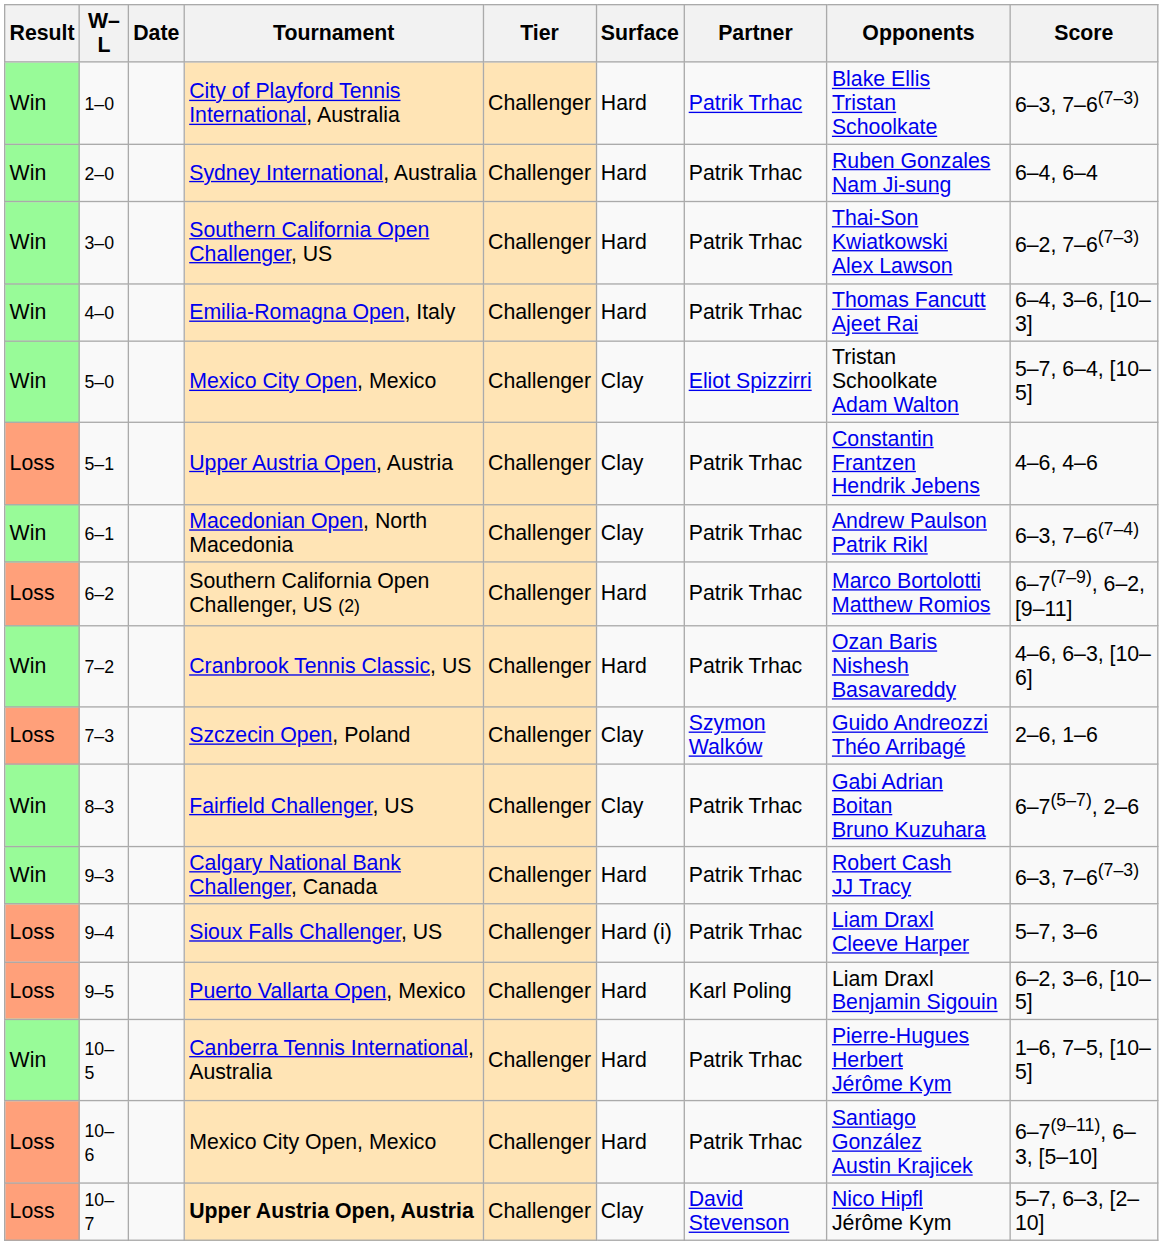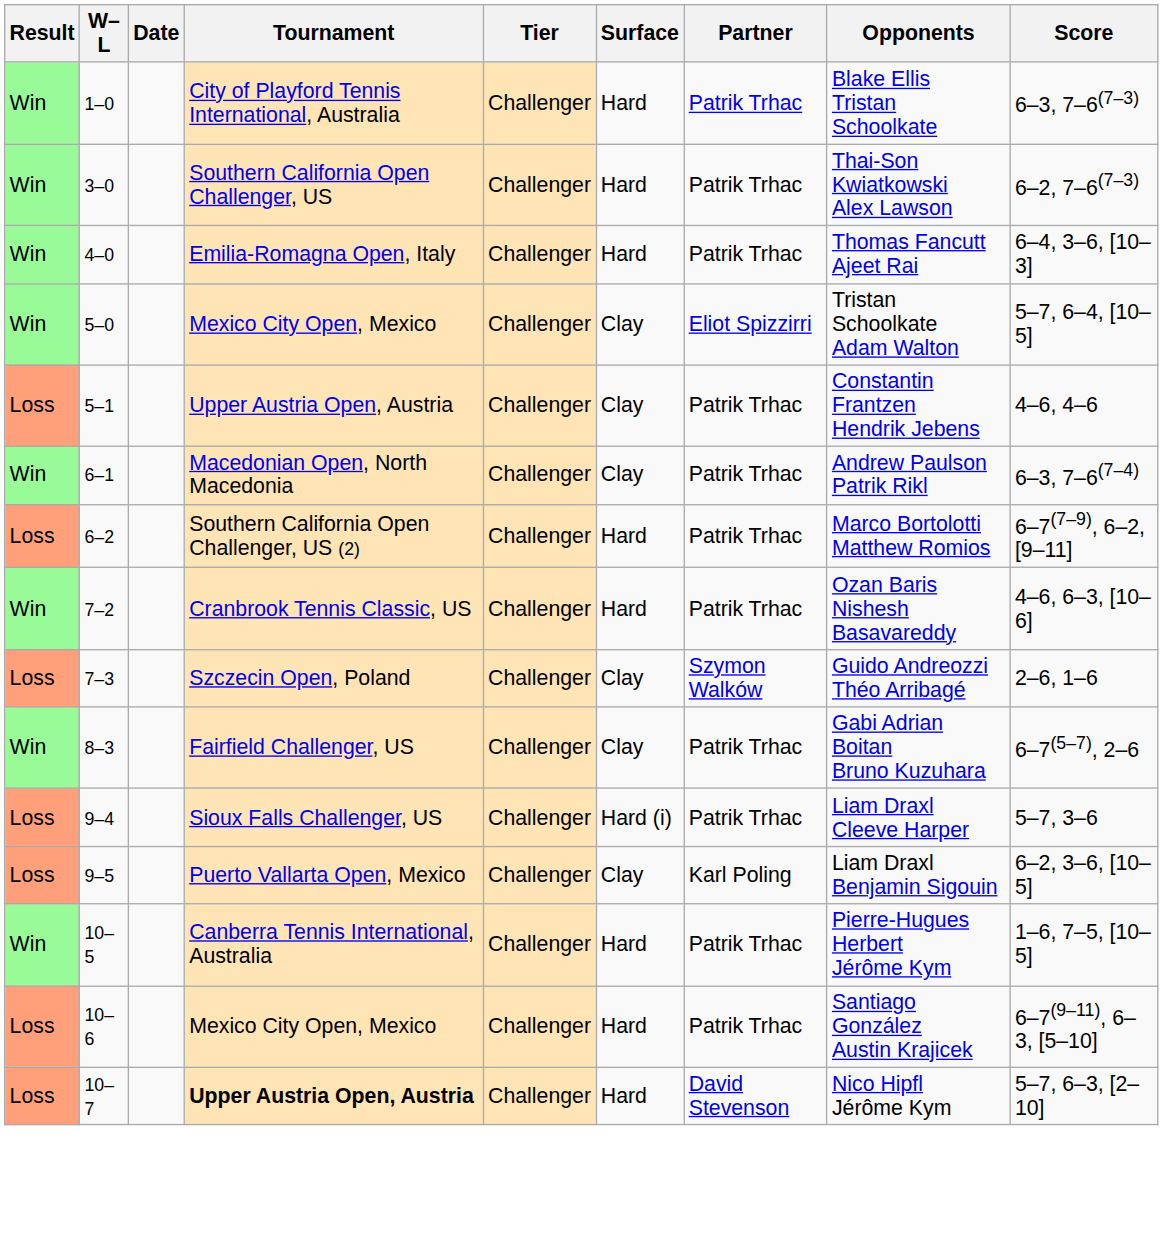- row: Win | 2–0 | Sydney International, Australia | Challenger | Hard | Patrik Trhac | Ruben Gonzales Nam Ji-sung | 6–4, 6–4
- row: Win | 9–3 | Calgary National Bank Challenger, Canada | Challenger | Hard | Patrik Trhac | Robert Cash JJ Tracy | 6–3, 7–6(7–3)
9–5 | Surface: Hard -> Clay
10–7 | Surface: Clay -> Hard
